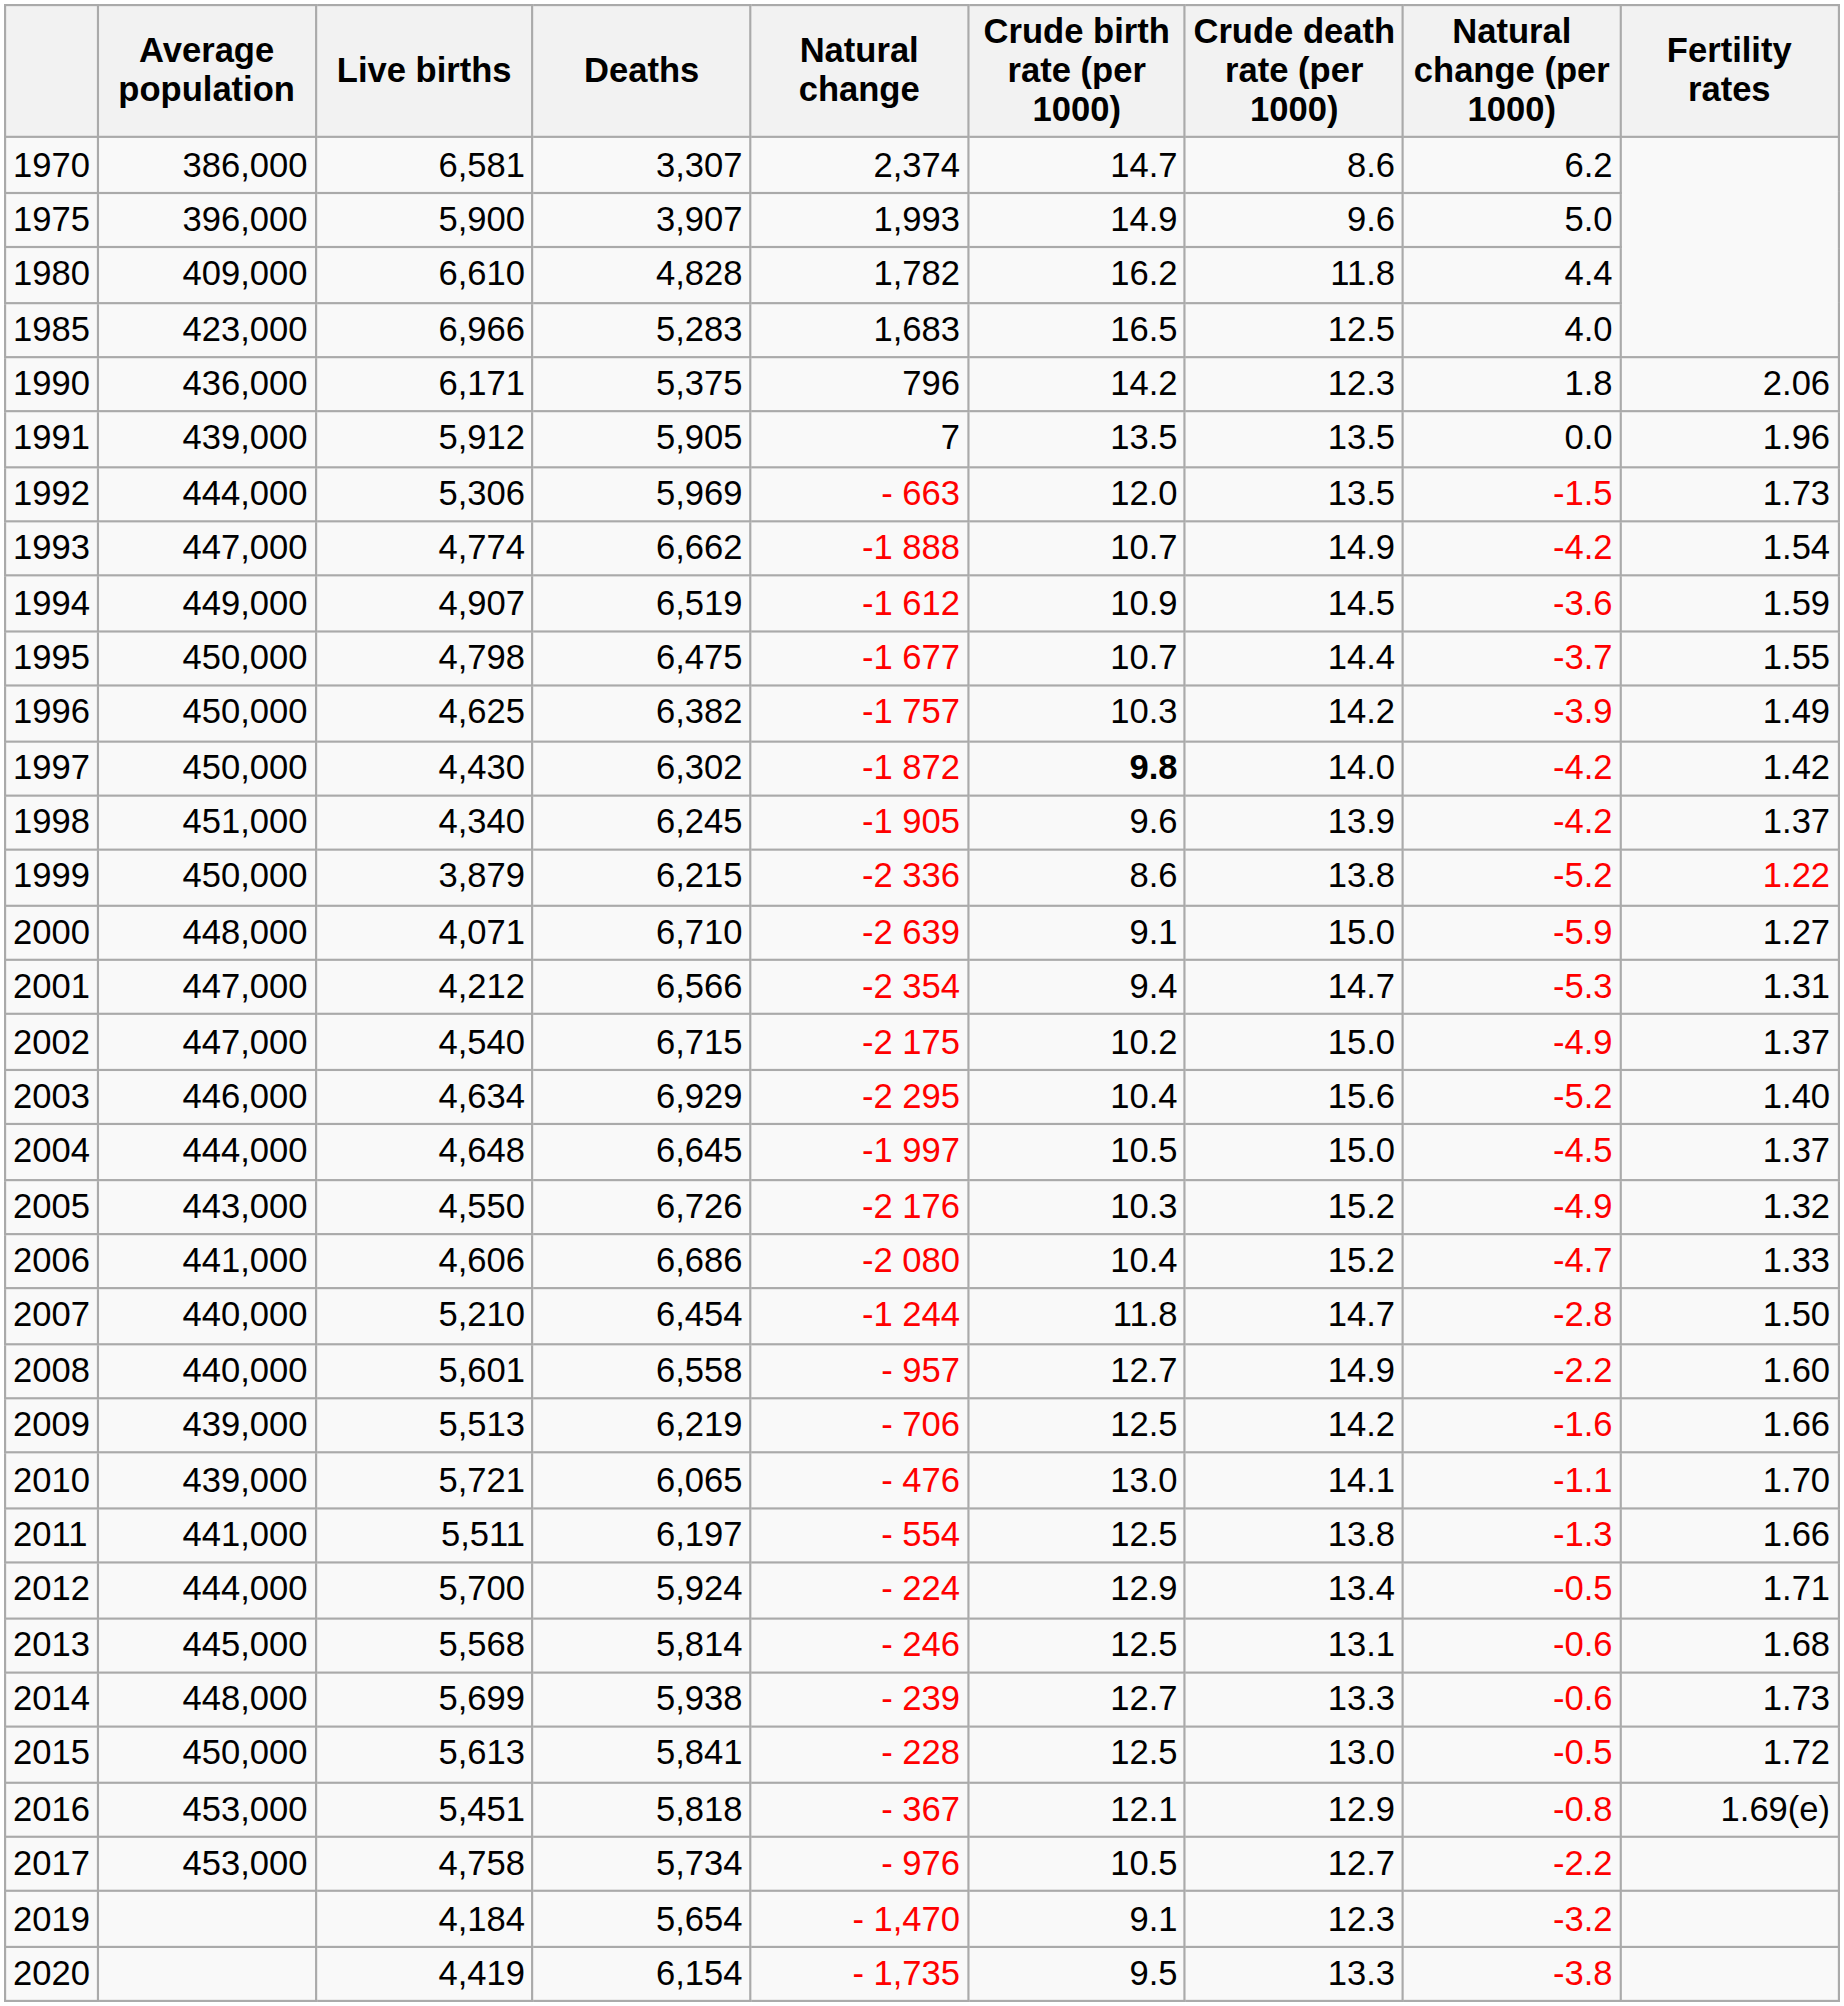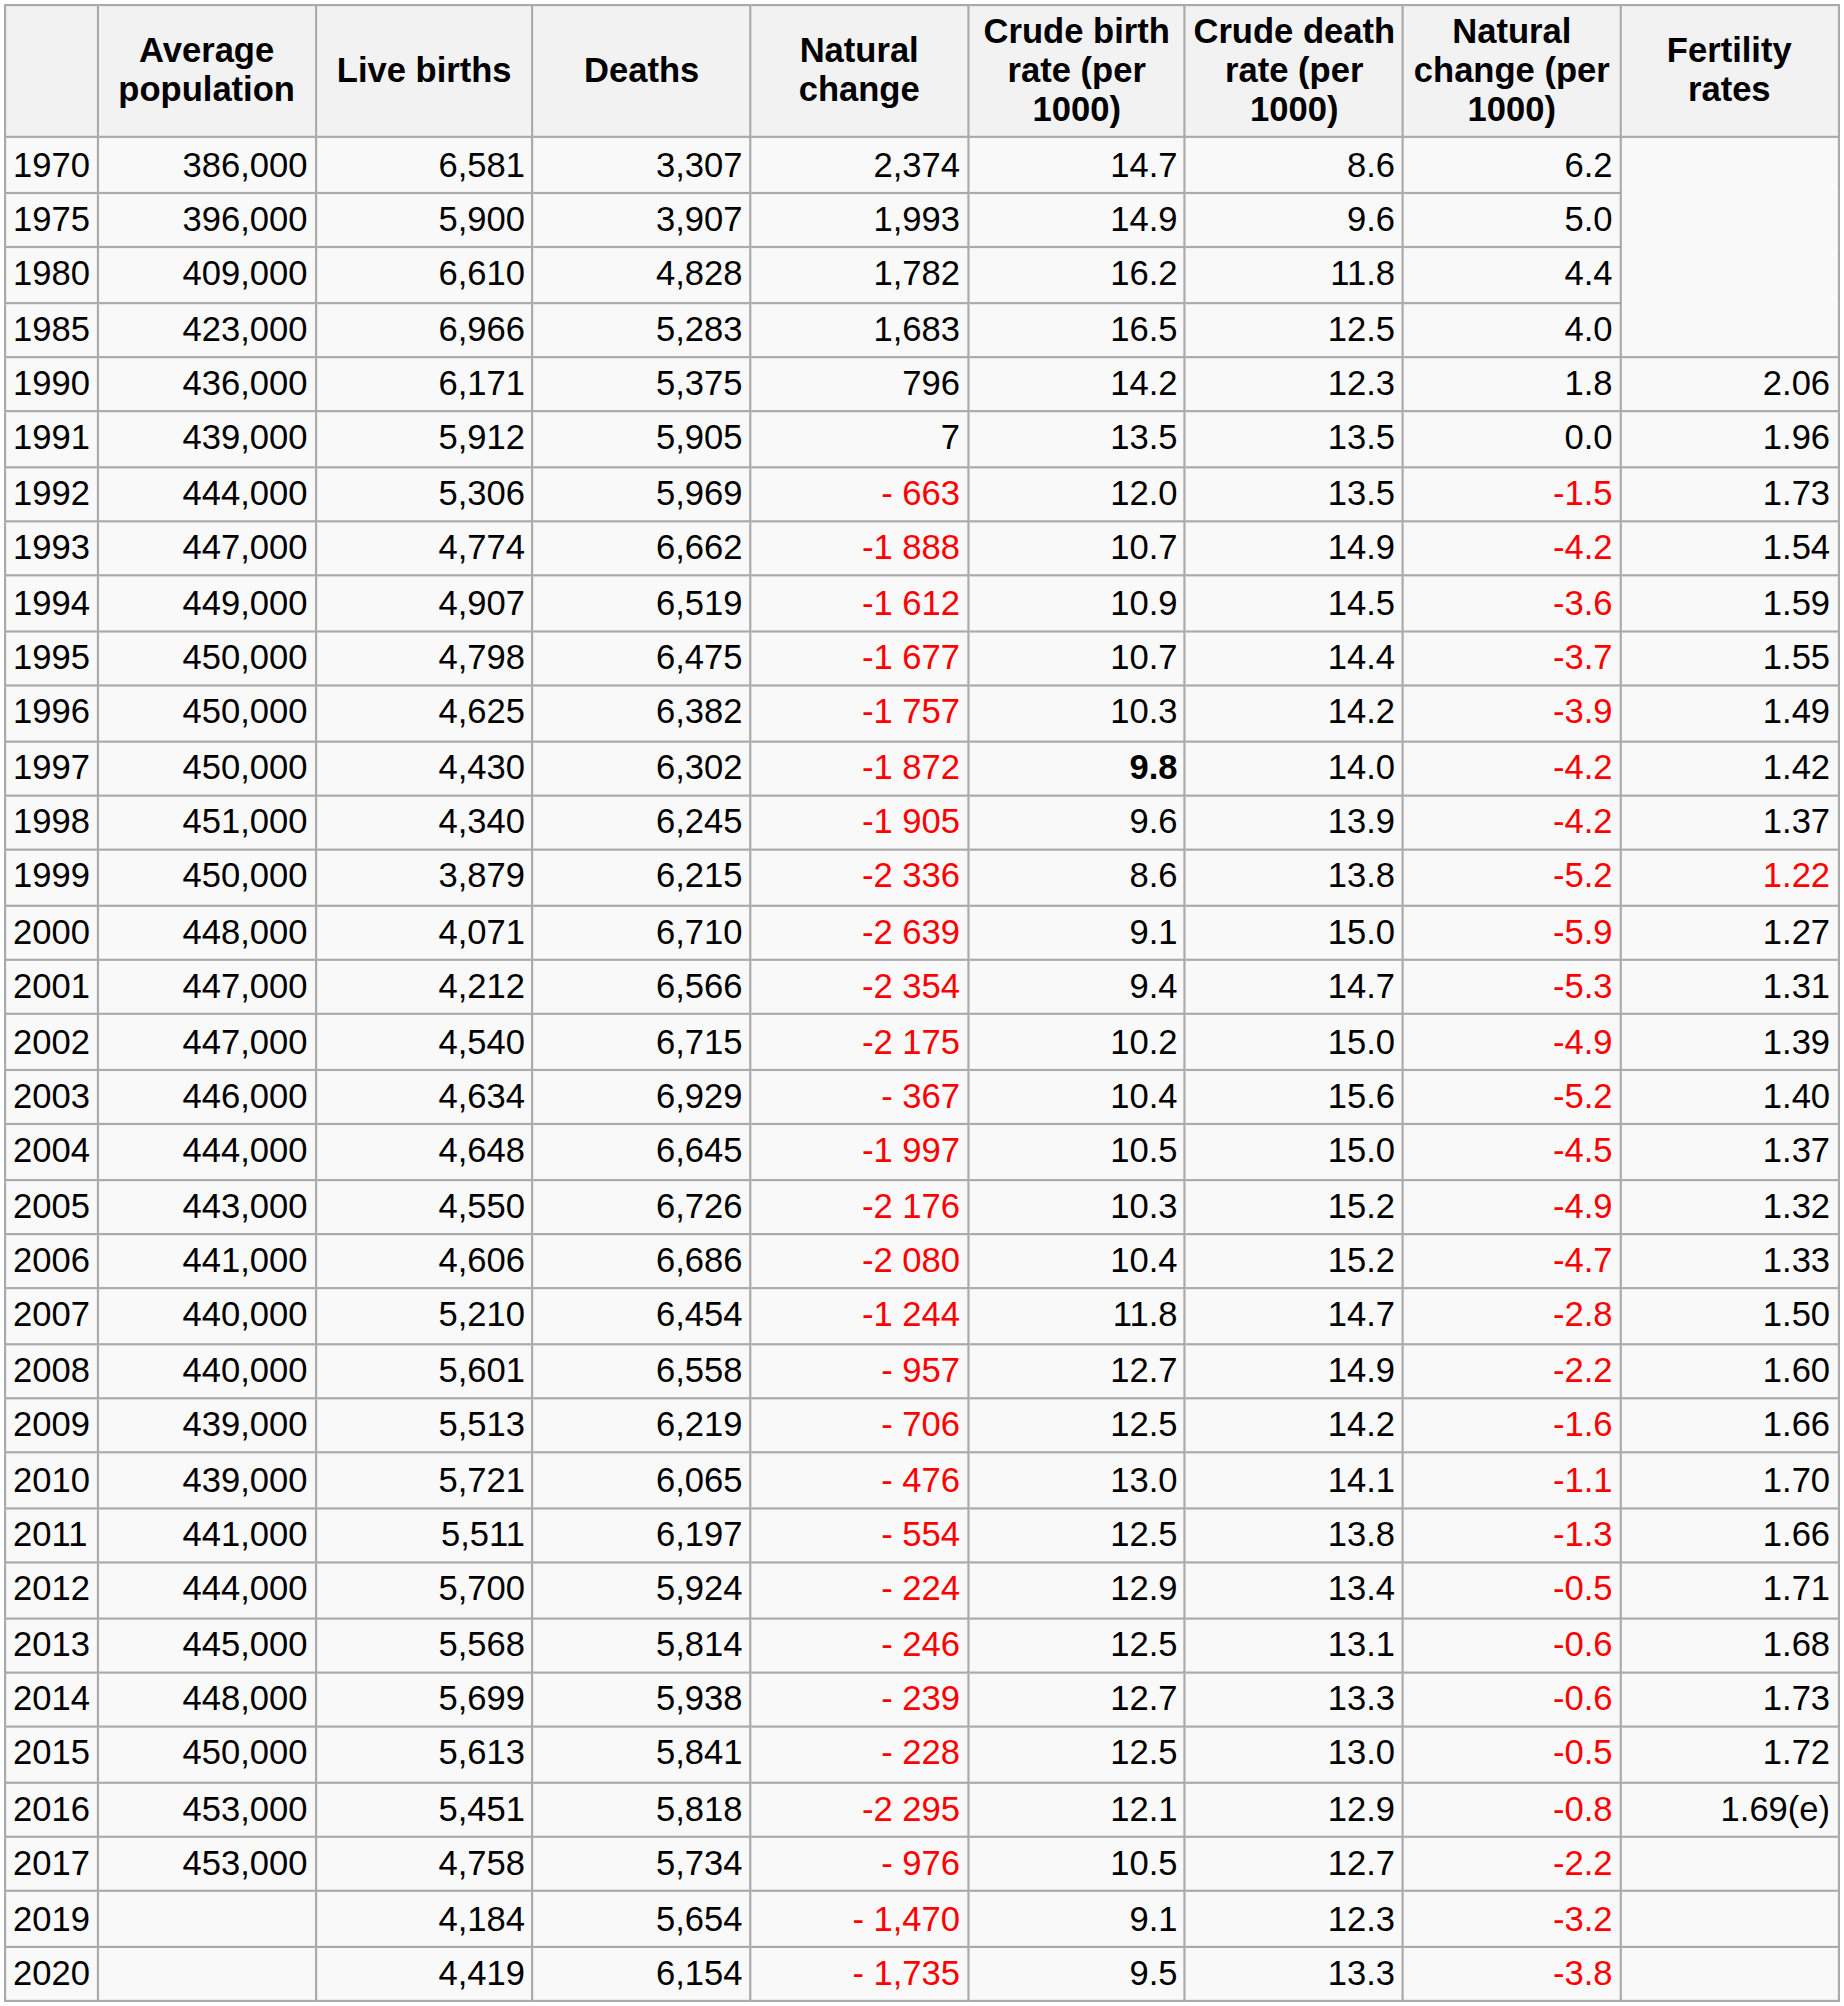2002 | Fertility rates: 1.37 -> 1.39
2003 | Natural change: -2 295 -> - 367
2016 | Natural change: - 367 -> -2 295
